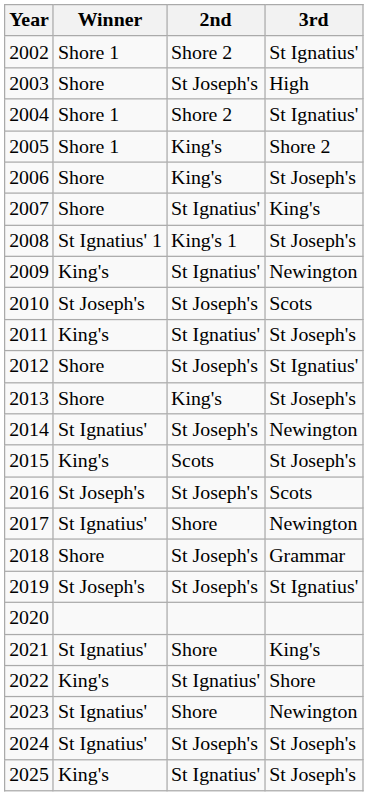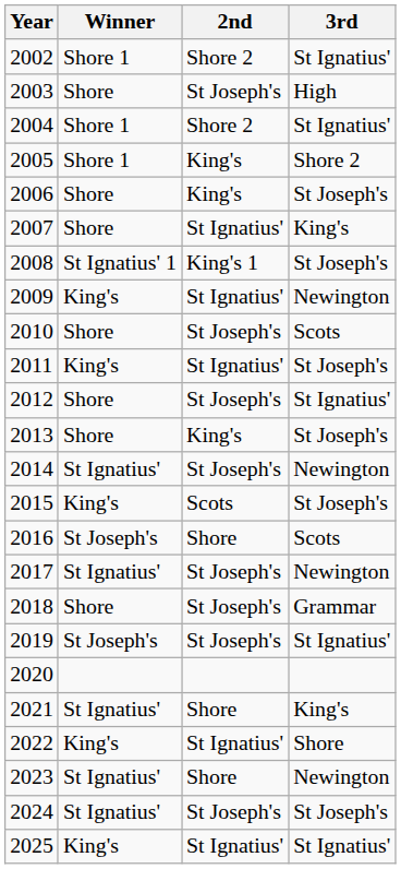2010 | Winner: St Joseph's -> Shore
2016 | 2nd: St Joseph's -> Shore
2017 | 2nd: Shore -> St Joseph's
2025 | 3rd: St Joseph's -> St Ignatius'
